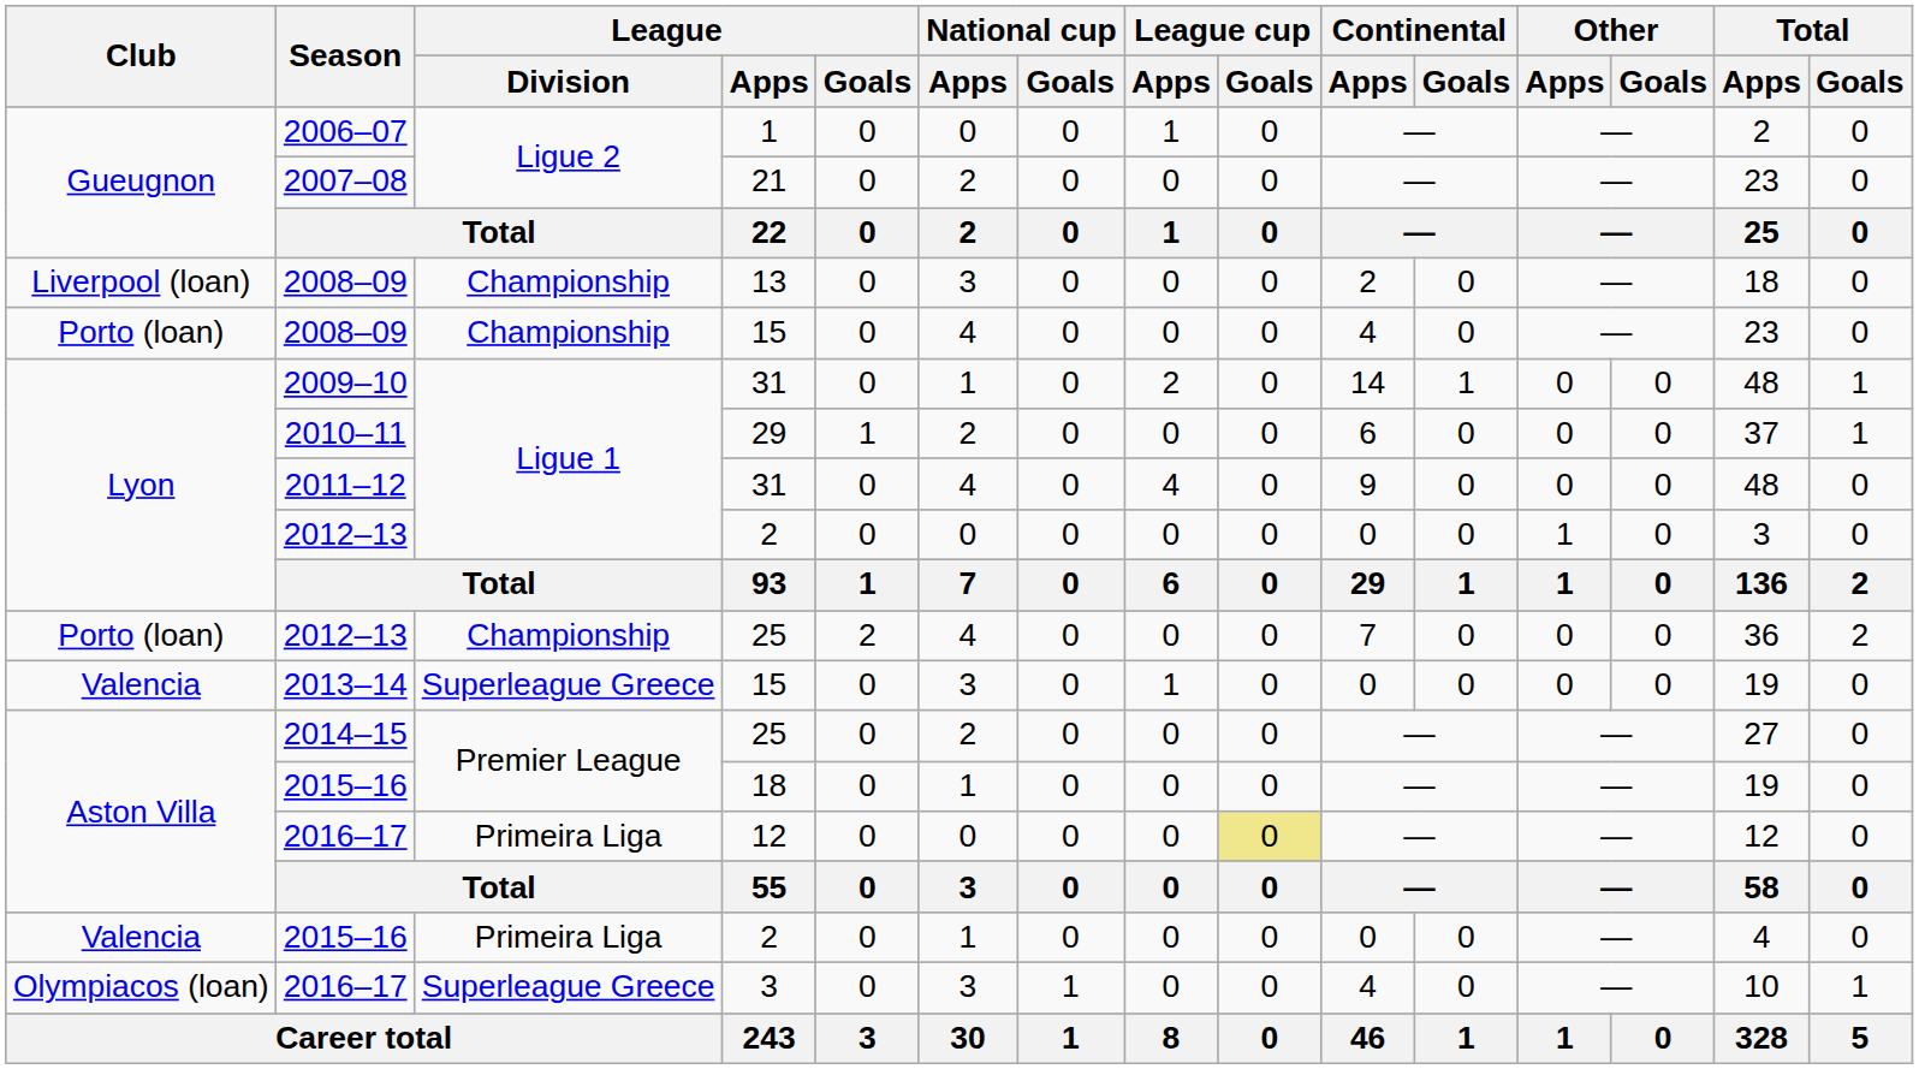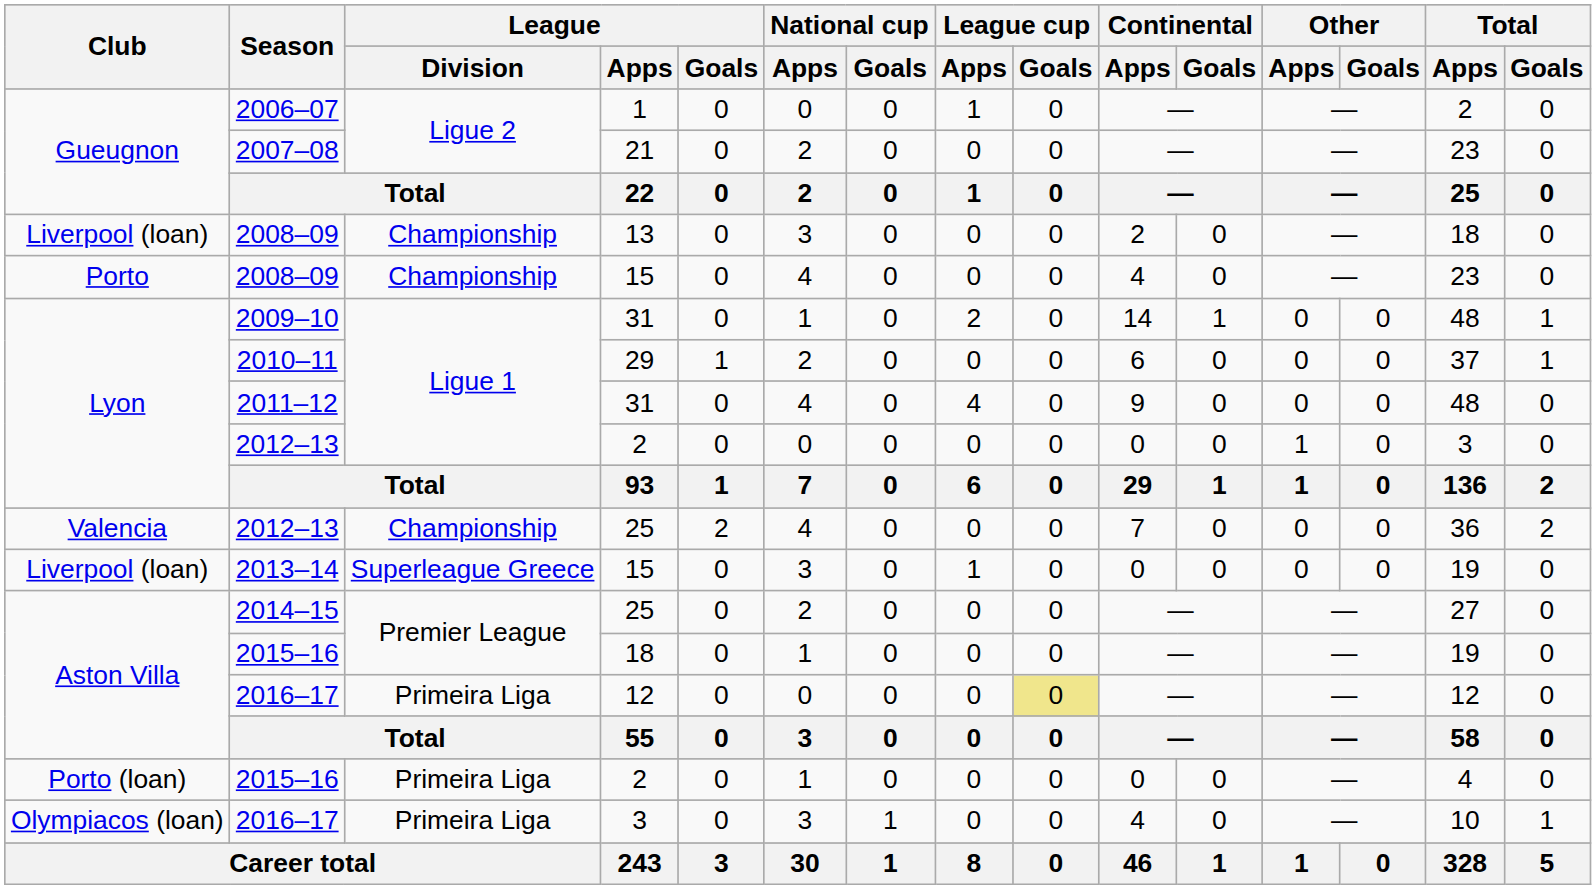2008–09 / 15 | Club: Porto (loan) -> Porto
2012–13 / 25 | Club: Porto (loan) -> Valencia
2013–14 | Club: Valencia -> Liverpool (loan)
2015–16 / 2 | Club: Valencia -> Porto (loan)
2016–17 / 3 | League / Division: Superleague Greece -> Primeira Liga
